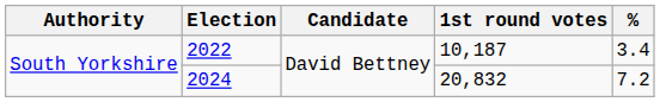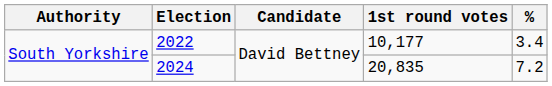2022 | 1st round votes: 10,187 -> 10,177
2024 | 1st round votes: 20,832 -> 20,835
